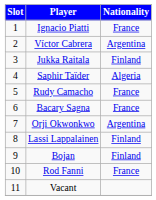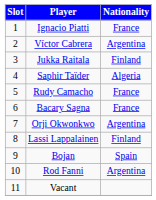Bojan | Nationality: Finland -> Spain
Rod Fanni | Nationality: France -> Argentina
